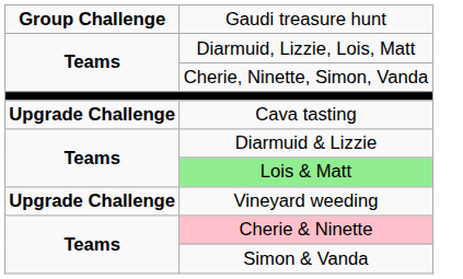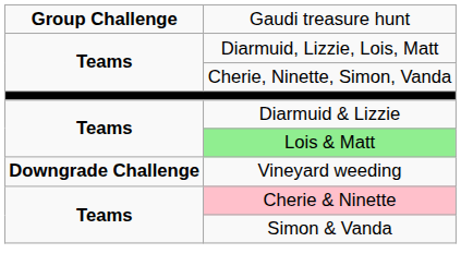- row: Upgrade Challenge | Cava tasting
Vineyard weeding | column 1: Upgrade Challenge -> Downgrade Challenge
